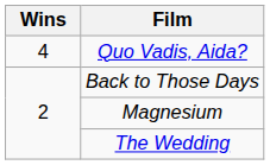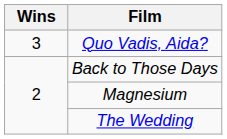Quo Vadis, Aida? | Wins: 4 -> 3
